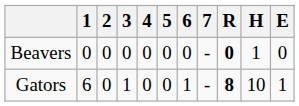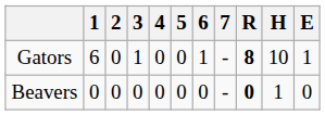rows swapped: Gators <-> Beavers
